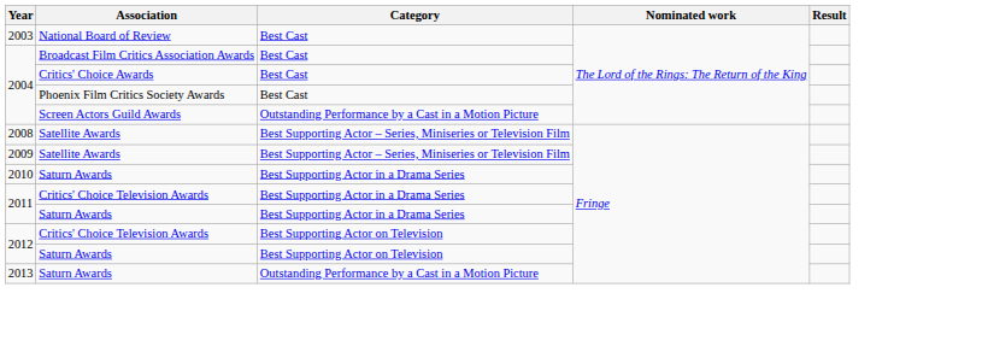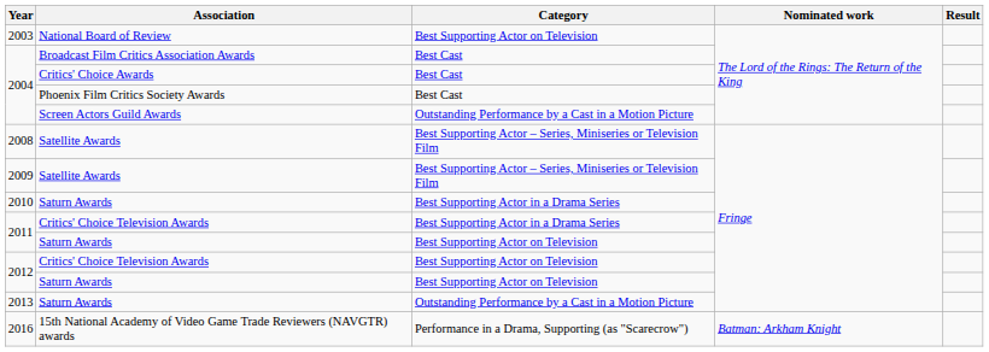2003 | Category: Best Cast -> Best Supporting Actor on Television
2011 / Saturn Awards | Category: Best Supporting Actor in a Drama Series -> Best Supporting Actor on Television
+ row: 2016 | 15th National Academy of Video Game Trade Reviewers (NAVGTR) awards | Performance in a Drama, Supporting (as "Scarecrow") | Batman: Arkham Knight
